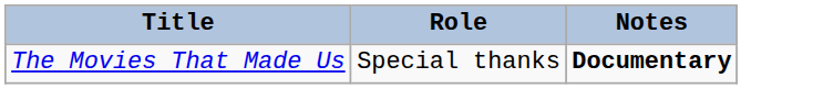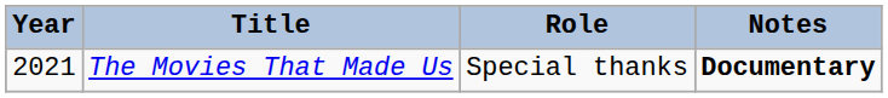+ column: Year | 2021
